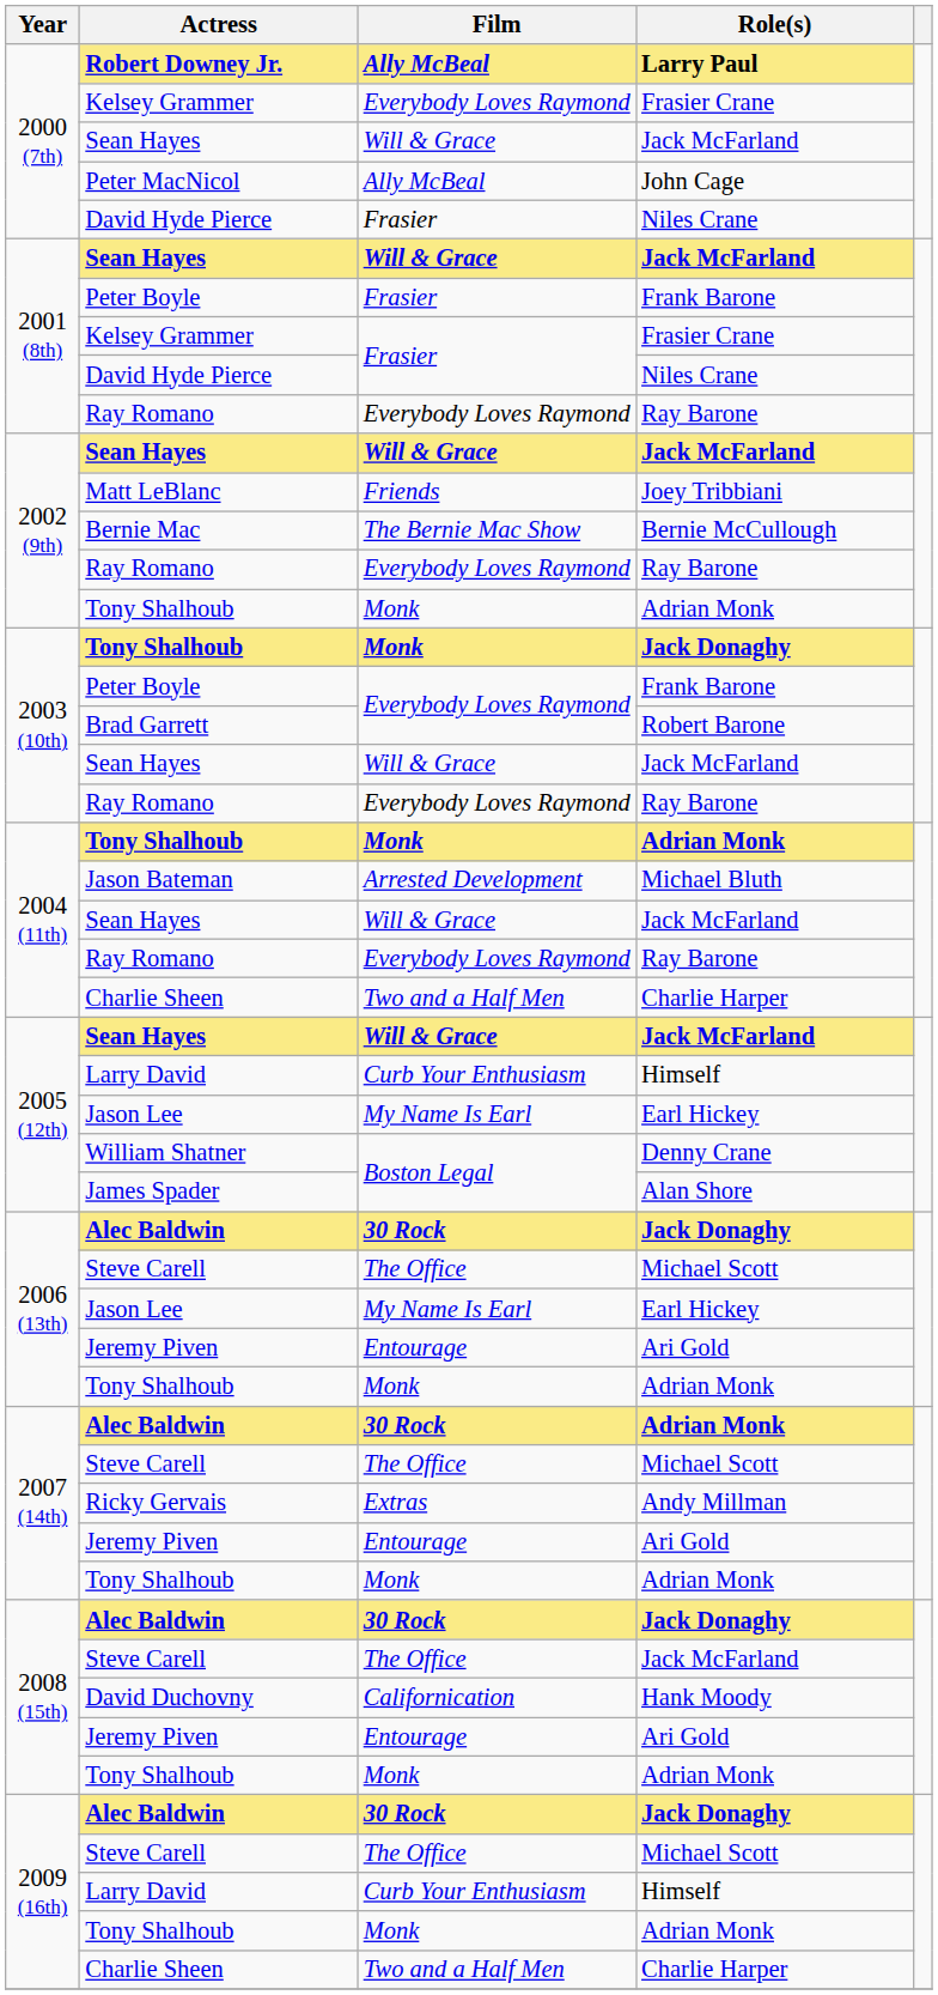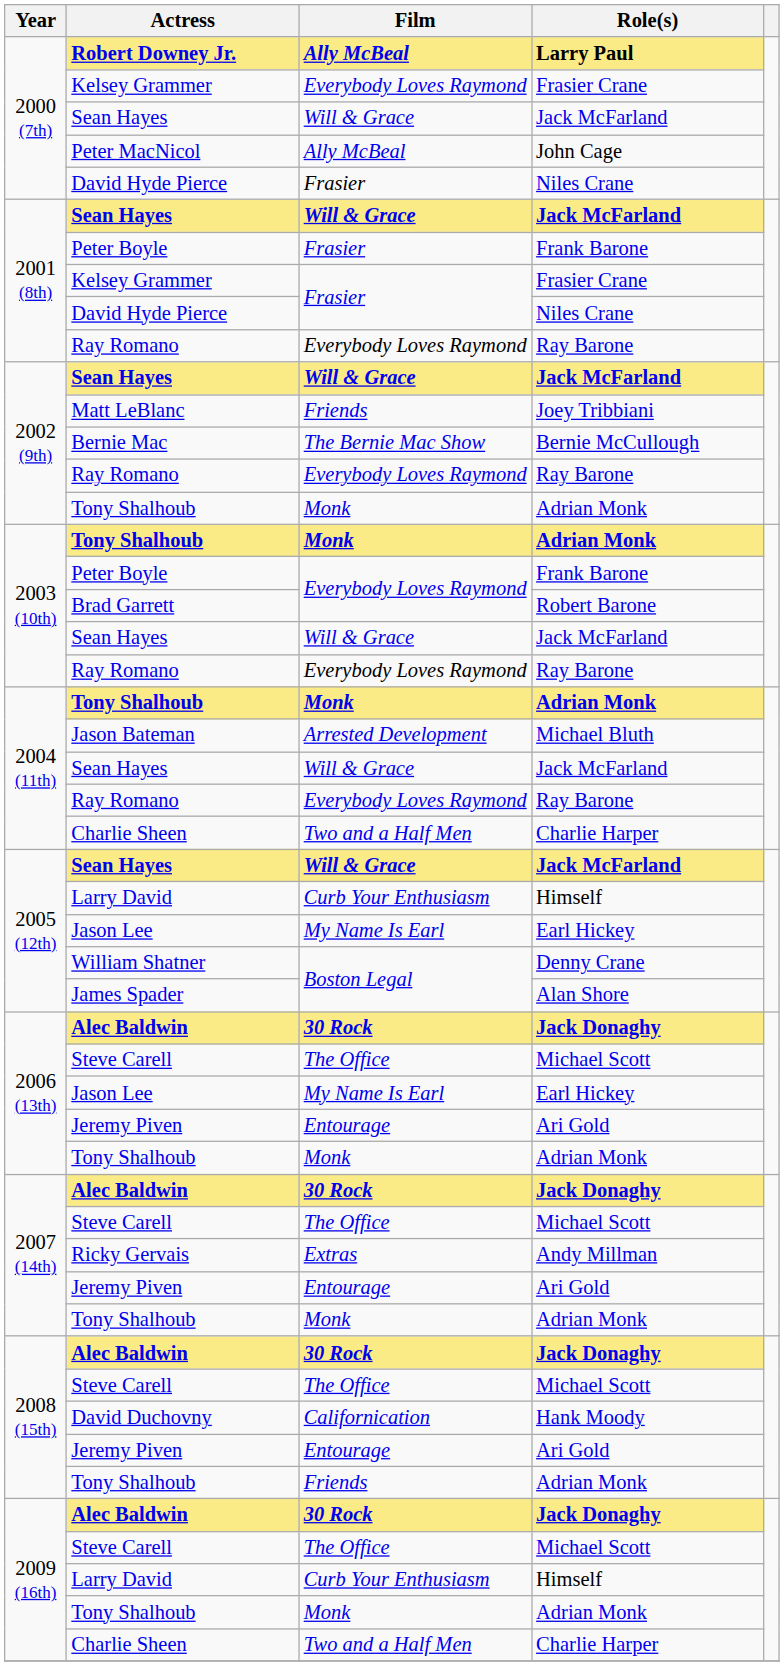2003 (10th) / Tony Shalhoub | Role(s): Jack Donaghy -> Adrian Monk
2007 (14th) / Alec Baldwin | Role(s): Adrian Monk -> Jack Donaghy
2008 (15th) / Steve Carell | Role(s): Jack McFarland -> Michael Scott
2008 (15th) / Tony Shalhoub | Film: Monk -> Friends
